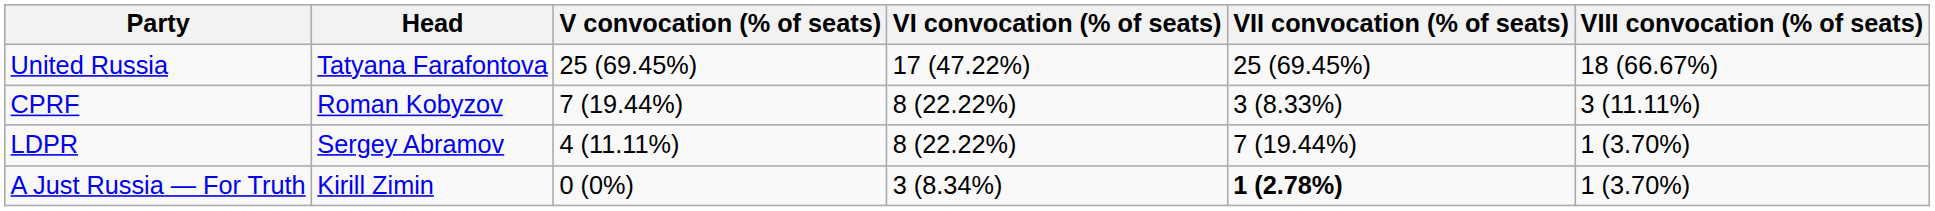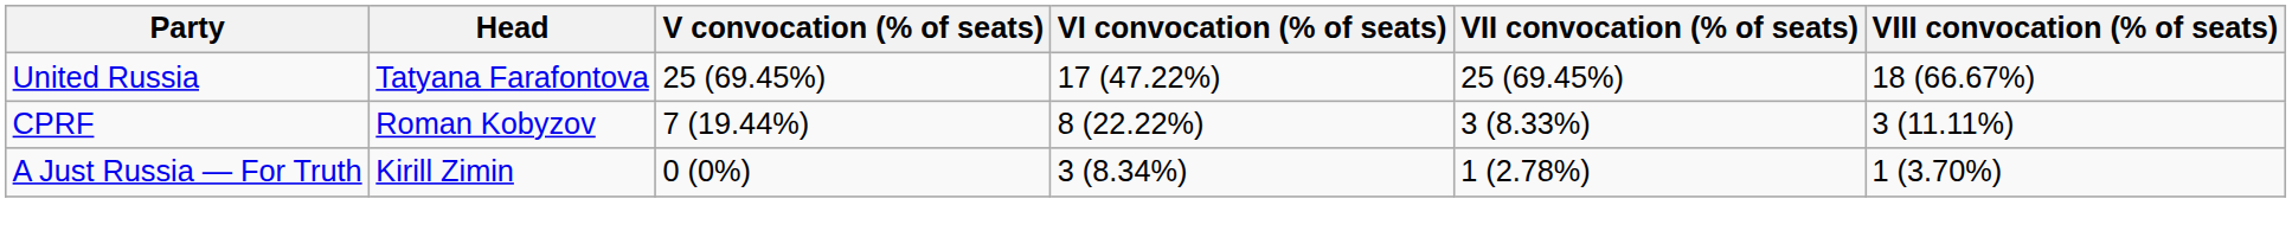- row: LDPR | Sergey Abramov | 4 (11.11%) | 8 (22.22%) | 7 (19.44%) | 1 (3.70%)
A Just Russia — For Truth | VII convocation (% of seats): bold -> normal
